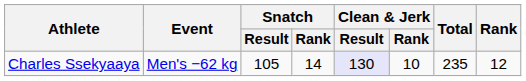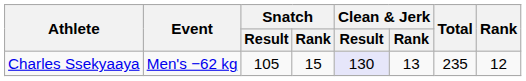Charles Ssekyaaya | Snatch / Rank: 14 -> 15
Charles Ssekyaaya | Clean & Jerk / Rank: 10 -> 13
